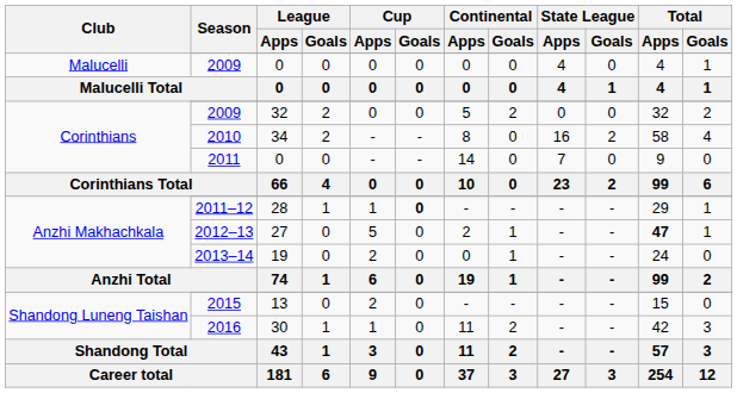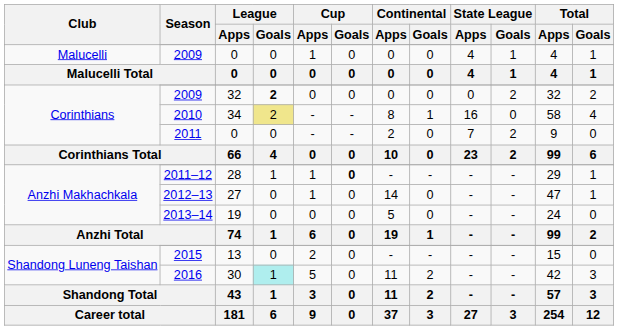Malucelli / 2009 | Cup / Apps: 0 -> 1
Malucelli / 2009 | State League / Goals: 0 -> 1
Corinthians / 2009 | League / Goals: normal -> bold
Corinthians / 2009 | Continental / Apps: 5 -> 0
Corinthians / 2009 | Continental / Goals: 2 -> 0
Corinthians / 2009 | State League / Goals: 0 -> 2
2010 | League / Goals: no background -> khaki background
2010 | Continental / Goals: 0 -> 1
2010 | State League / Goals: 2 -> 0
2011 | Continental / Apps: 14 -> 2
2011 | State League / Goals: 0 -> 2
2012–13 | Cup / Apps: 5 -> 1
2012–13 | Continental / Apps: 2 -> 14
2012–13 | Continental / Goals: 1 -> 0
2012–13 | Total / Apps: bold -> normal
2013–14 | Cup / Apps: 2 -> 0
2013–14 | Continental / Apps: 0 -> 5
2013–14 | Continental / Goals: 1 -> 0
2016 | League / Goals: no background -> paleturquoise background
2016 | Cup / Apps: 1 -> 5
